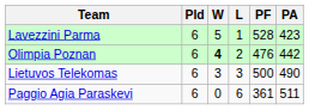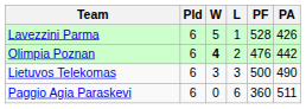Lavezzini Parma | PA: 423 -> 426
Paggio Agia Paraskevi | PF: 361 -> 360
